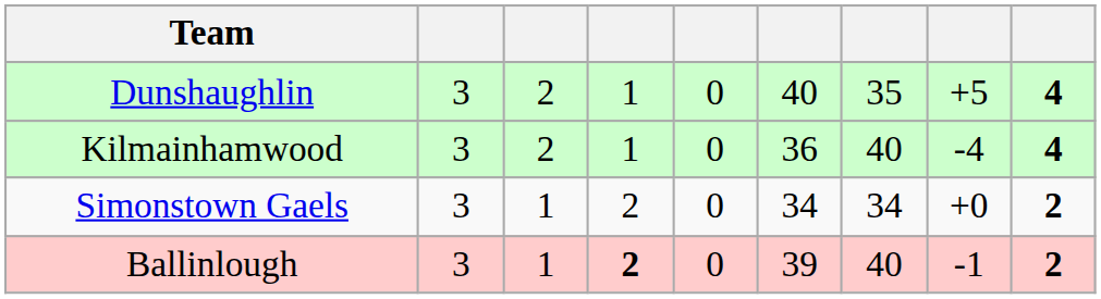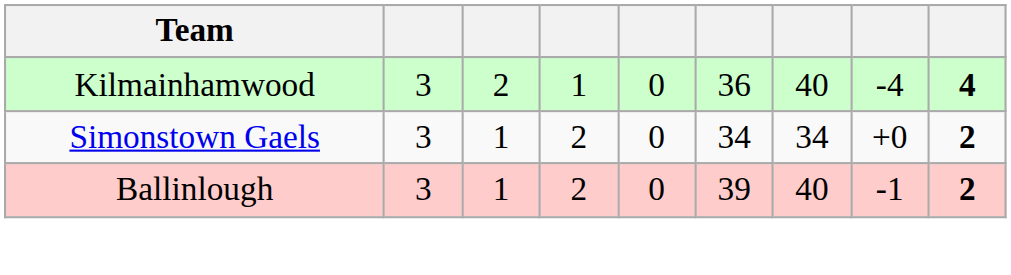- row: Dunshaughlin | 3 | 2 | 1 | 0 | 40 | 35 | +5 | 4
Ballinlough | column 4: bold -> normal
